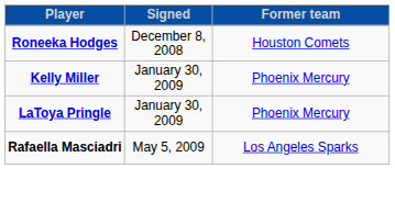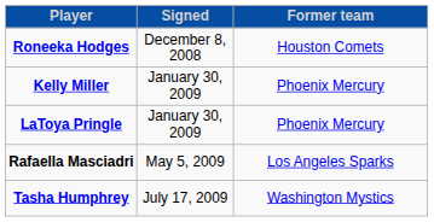+ row: Tasha Humphrey | July 17, 2009 | Washington Mystics
